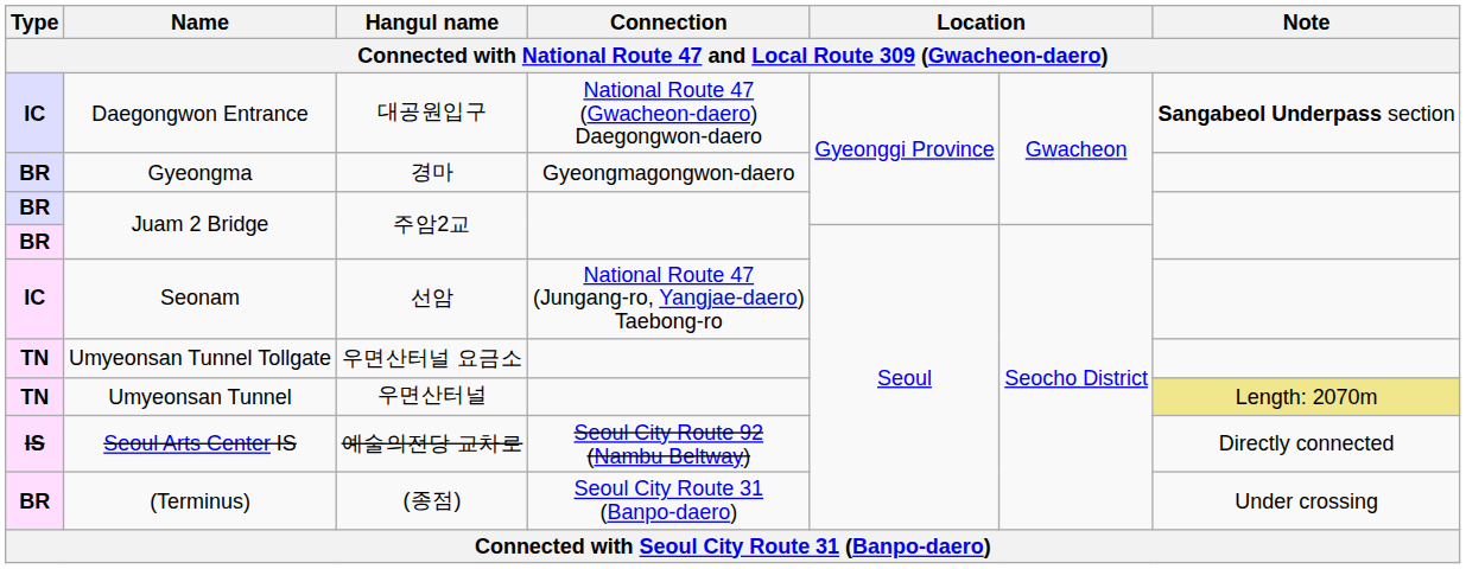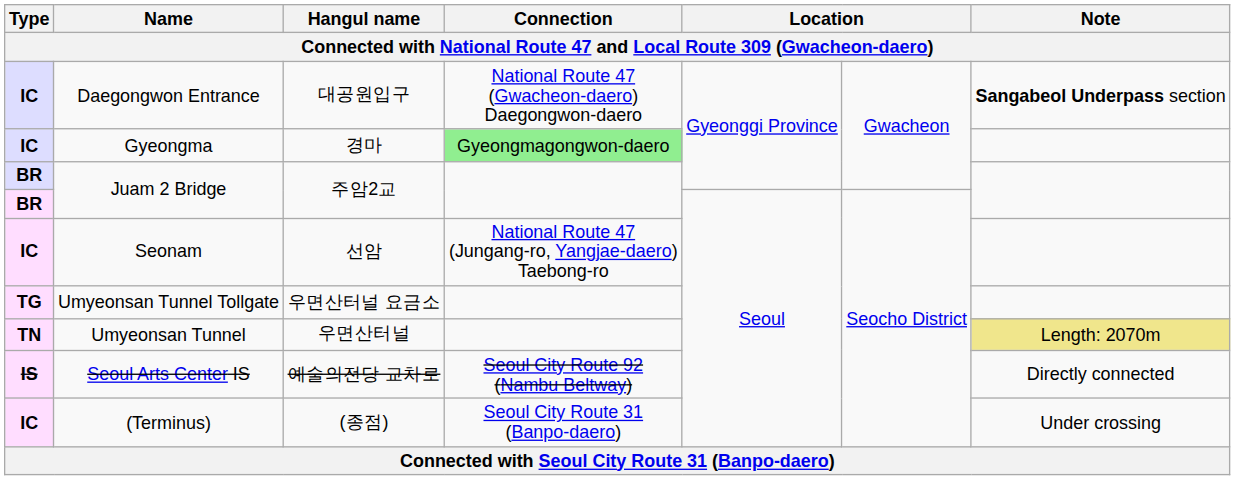Gyeongma | Type: BR -> IC
Gyeongma | Connection: no background -> lightgreen background
Umyeonsan Tunnel Tollgate | Type: TN -> TG
(Terminus) | Type: BR -> IC
